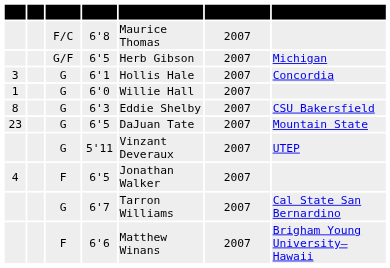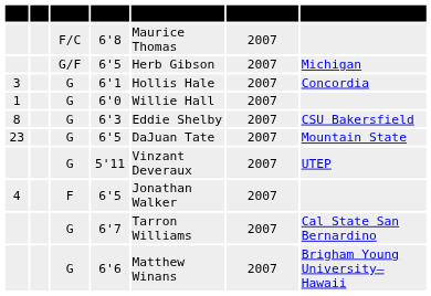6'6 | Pos.: F -> G
